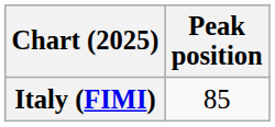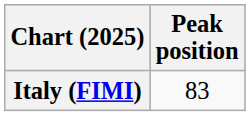Italy (FIMI) | Peak position: 85 -> 83
